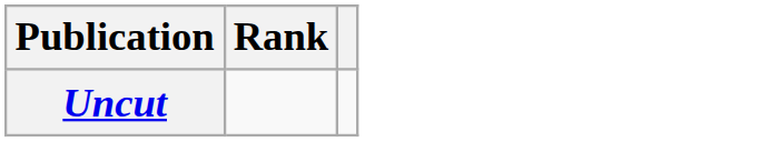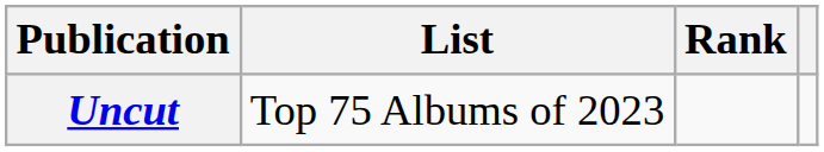+ column: List | Top 75 Albums of 2023
